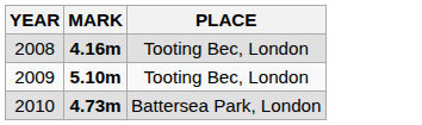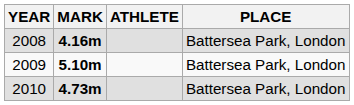+ column: ATHLETE
2008 | PLACE: Tooting Bec, London -> Battersea Park, London
2009 | PLACE: Tooting Bec, London -> Battersea Park, London
